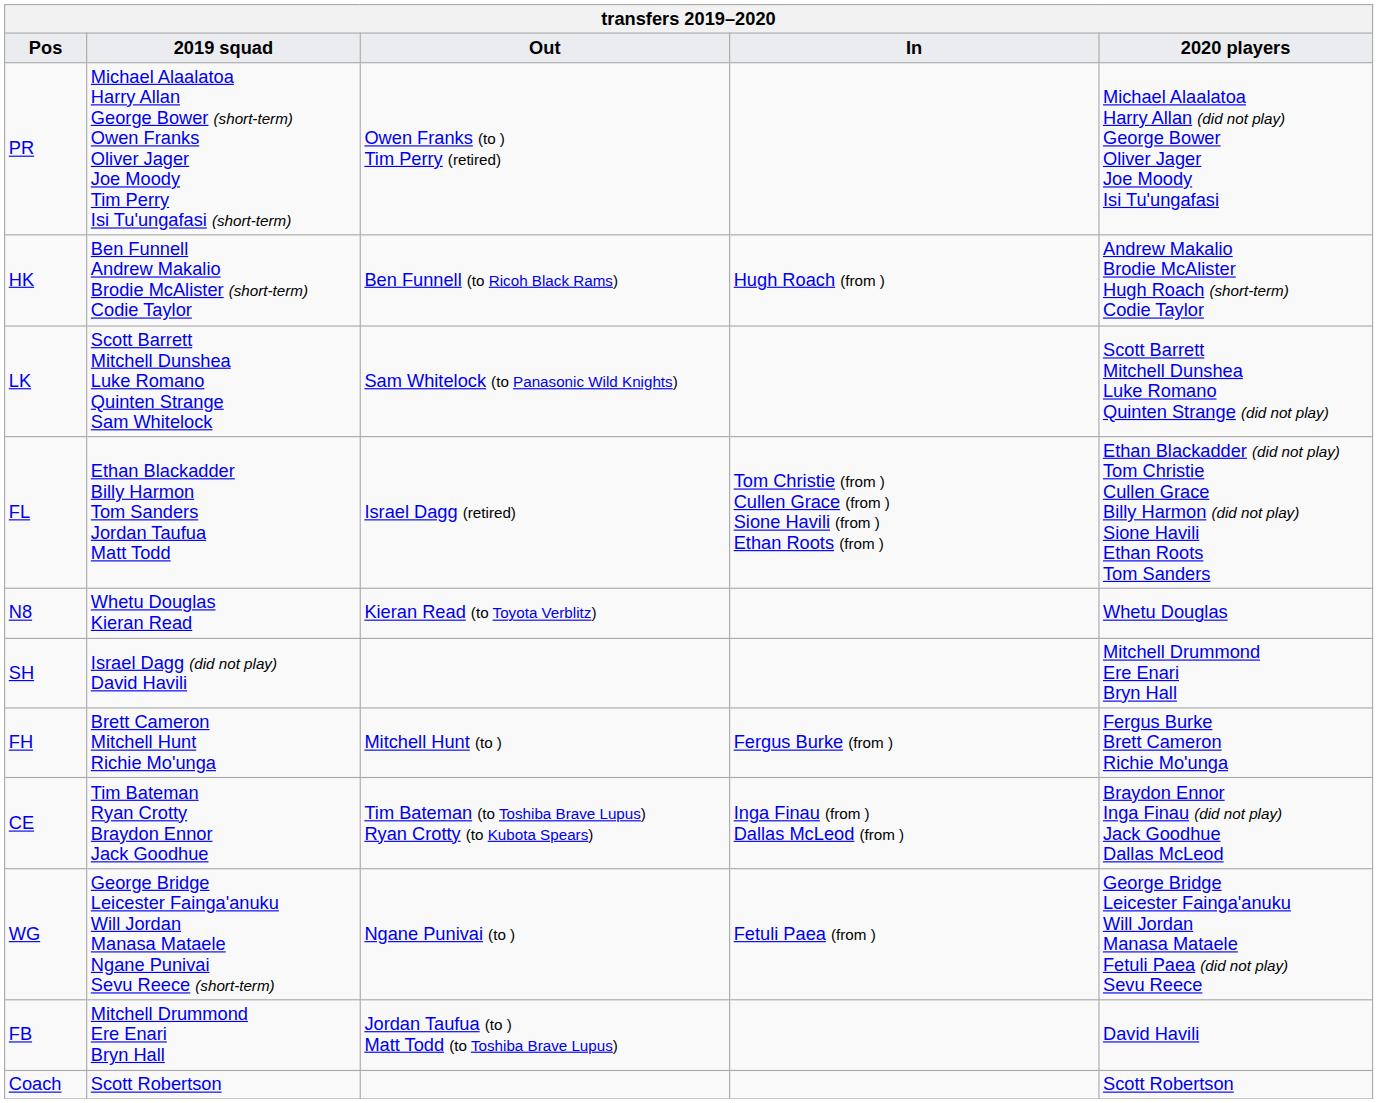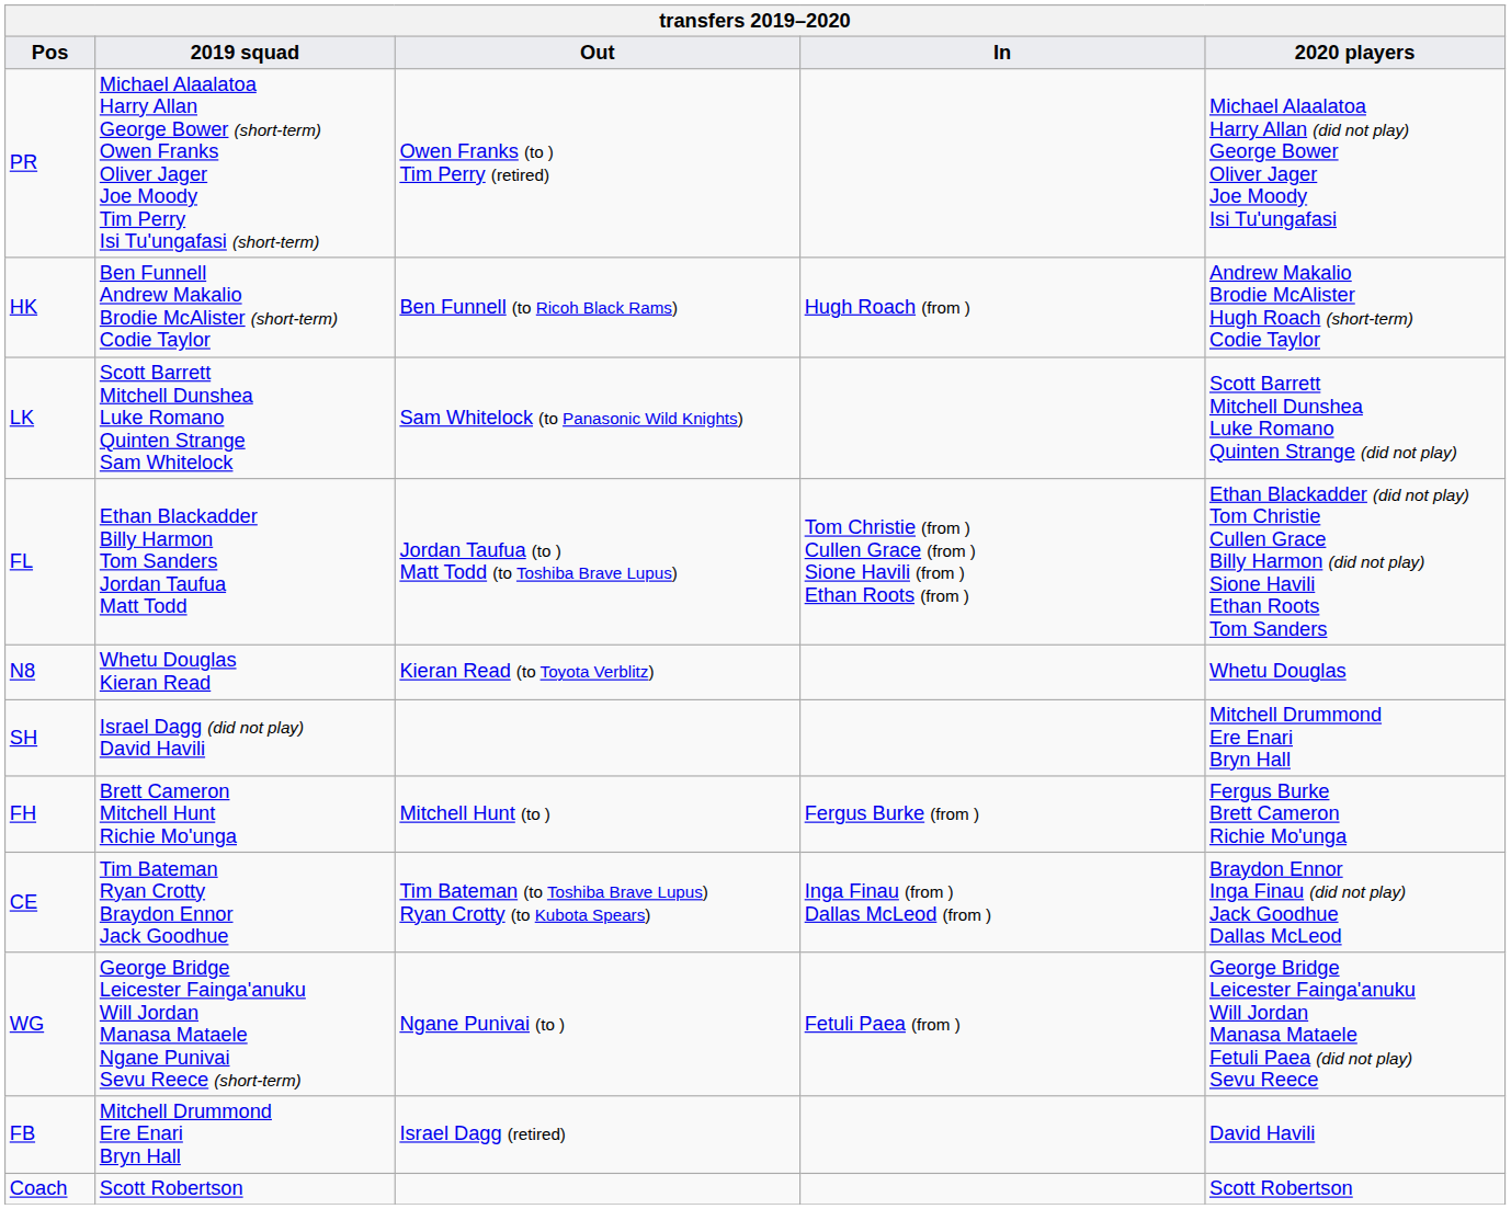FL | Out: Israel Dagg (retired) -> Jordan Taufua (to ) Matt Todd (to Toshiba Brave Lupus)
FB | Out: Jordan Taufua (to ) Matt Todd (to Toshiba Brave Lupus) -> Israel Dagg (retired)
